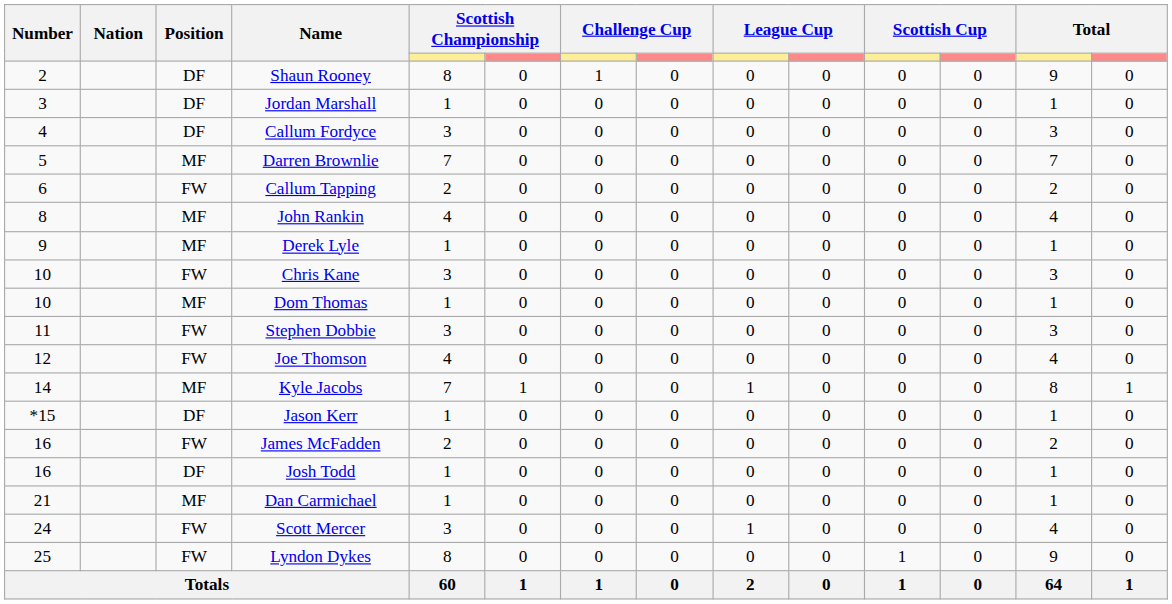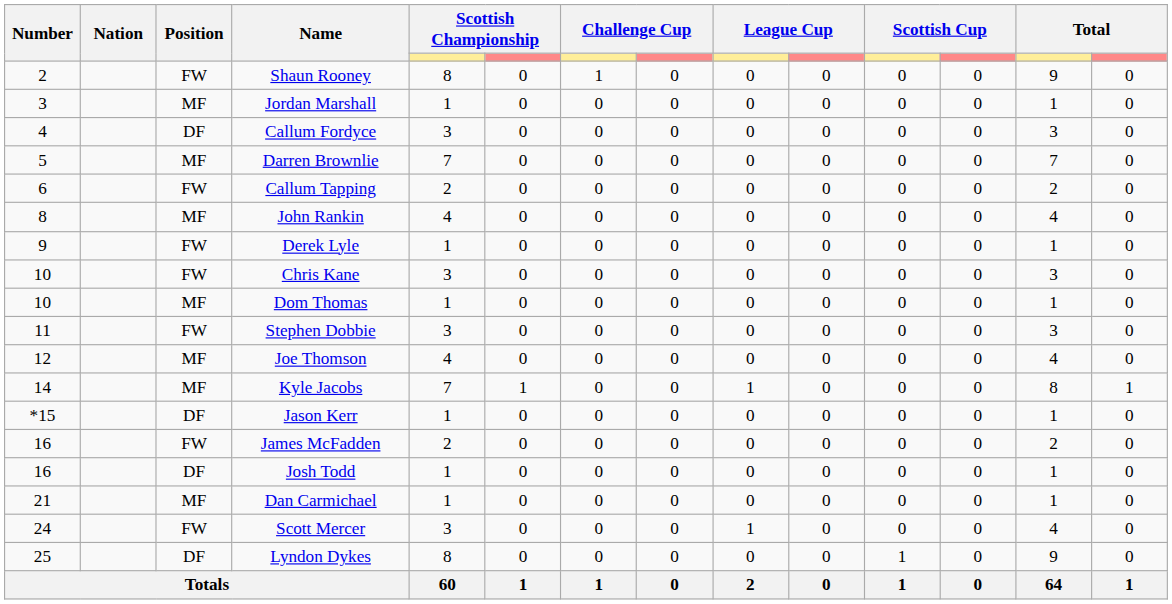Shaun Rooney | Position: DF -> FW
Jordan Marshall | Position: DF -> MF
Derek Lyle | Position: MF -> FW
Joe Thomson | Position: FW -> MF
Lyndon Dykes | Position: FW -> DF
